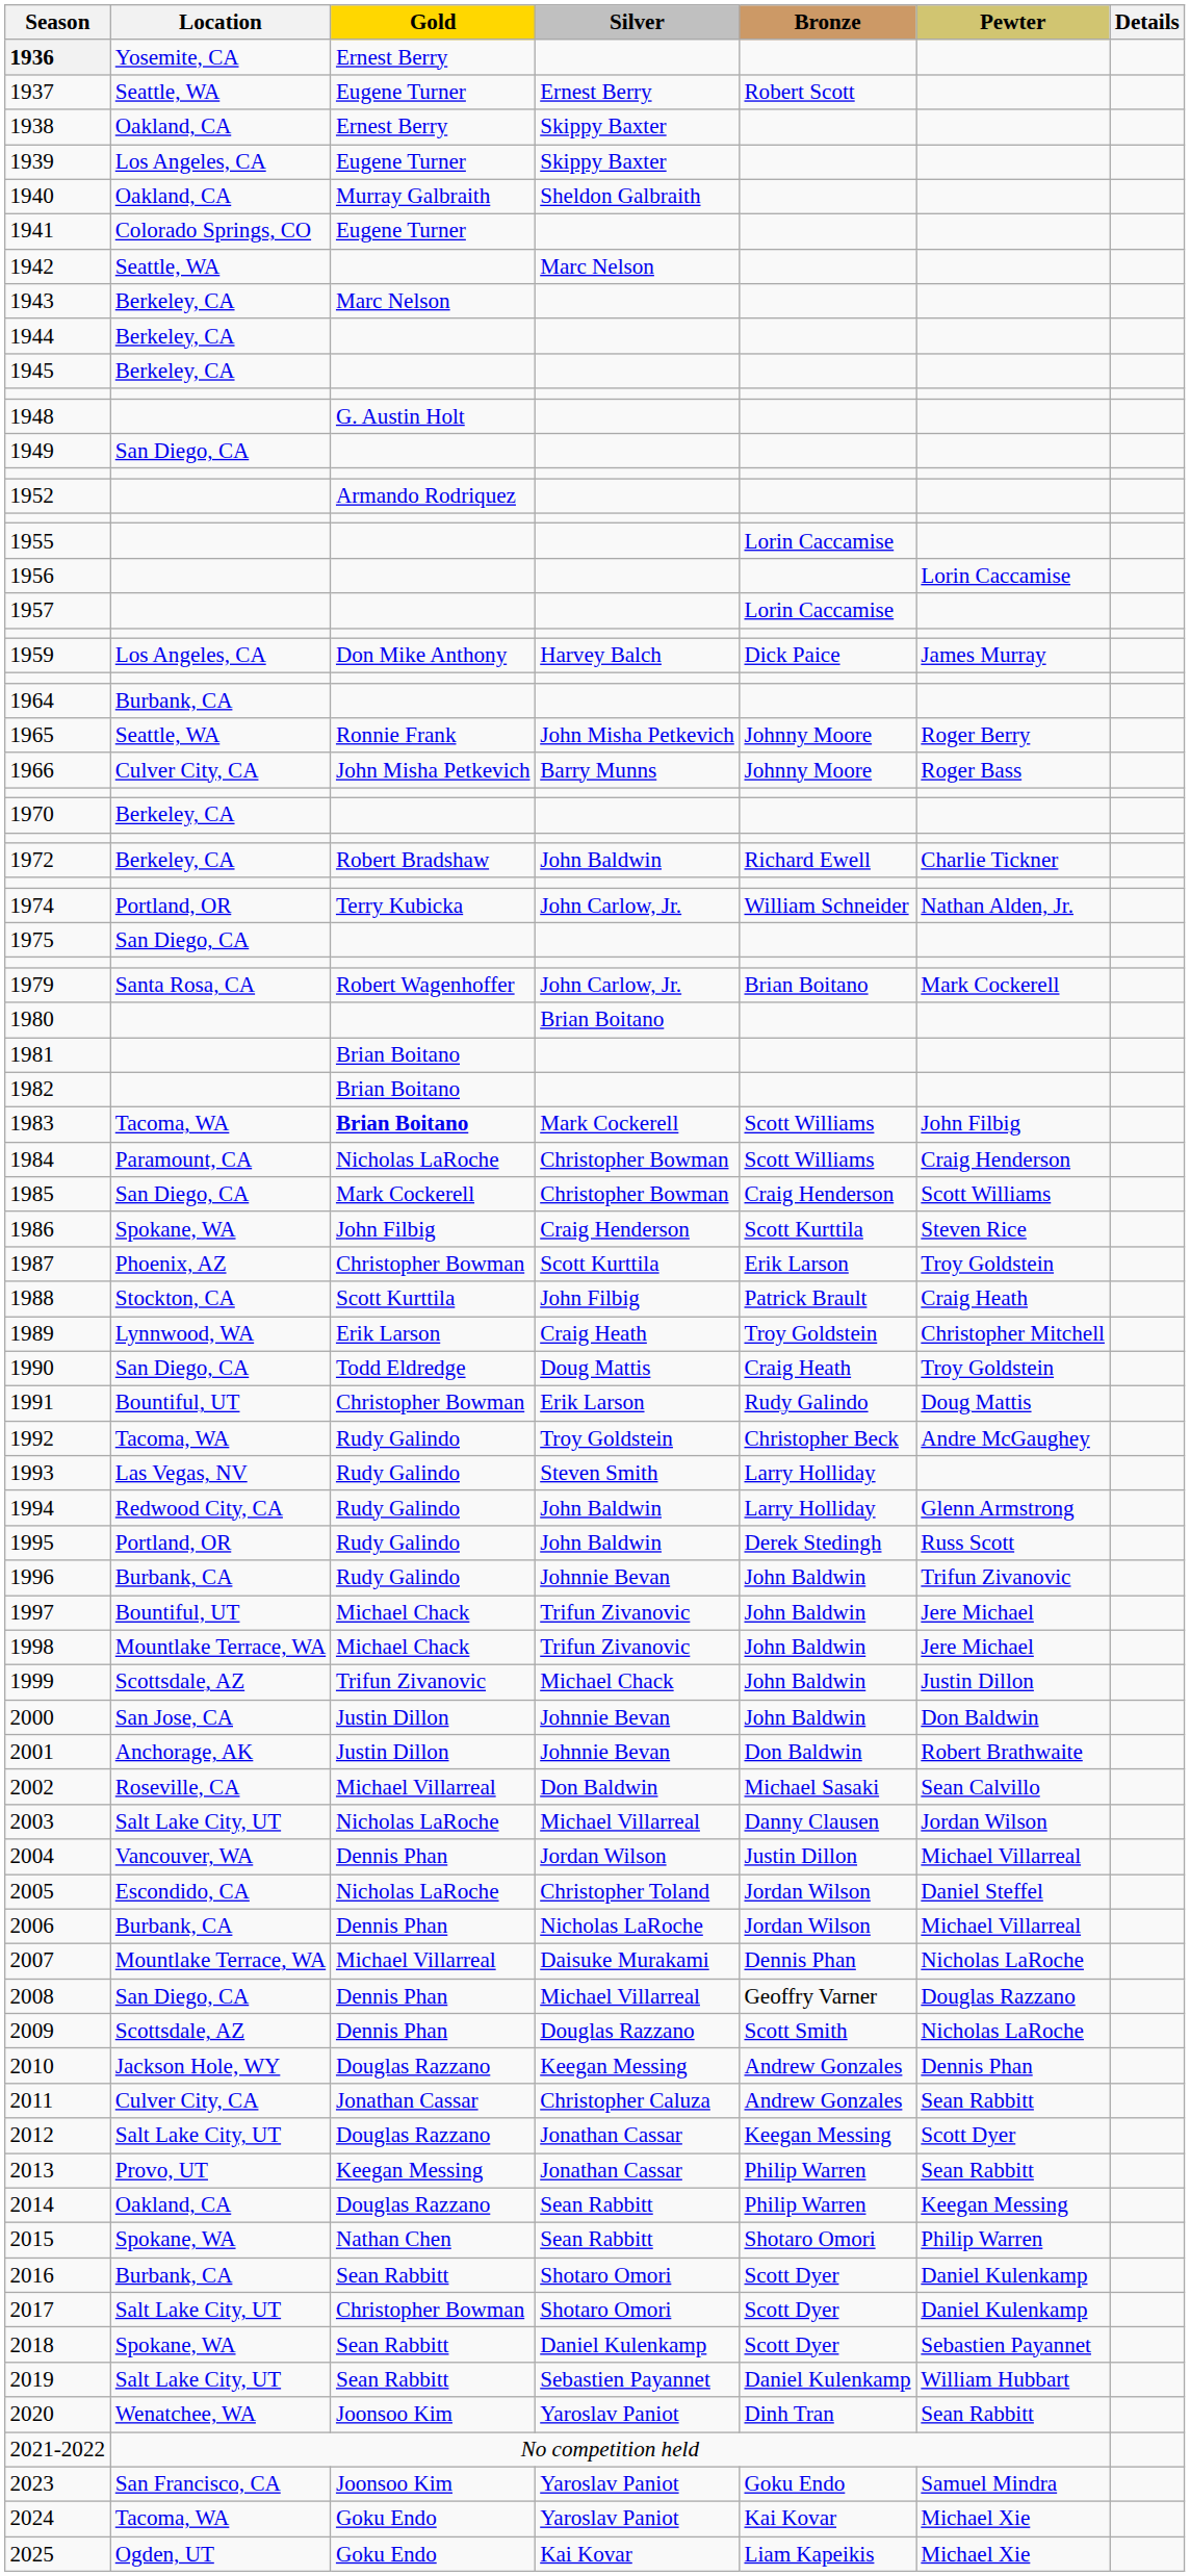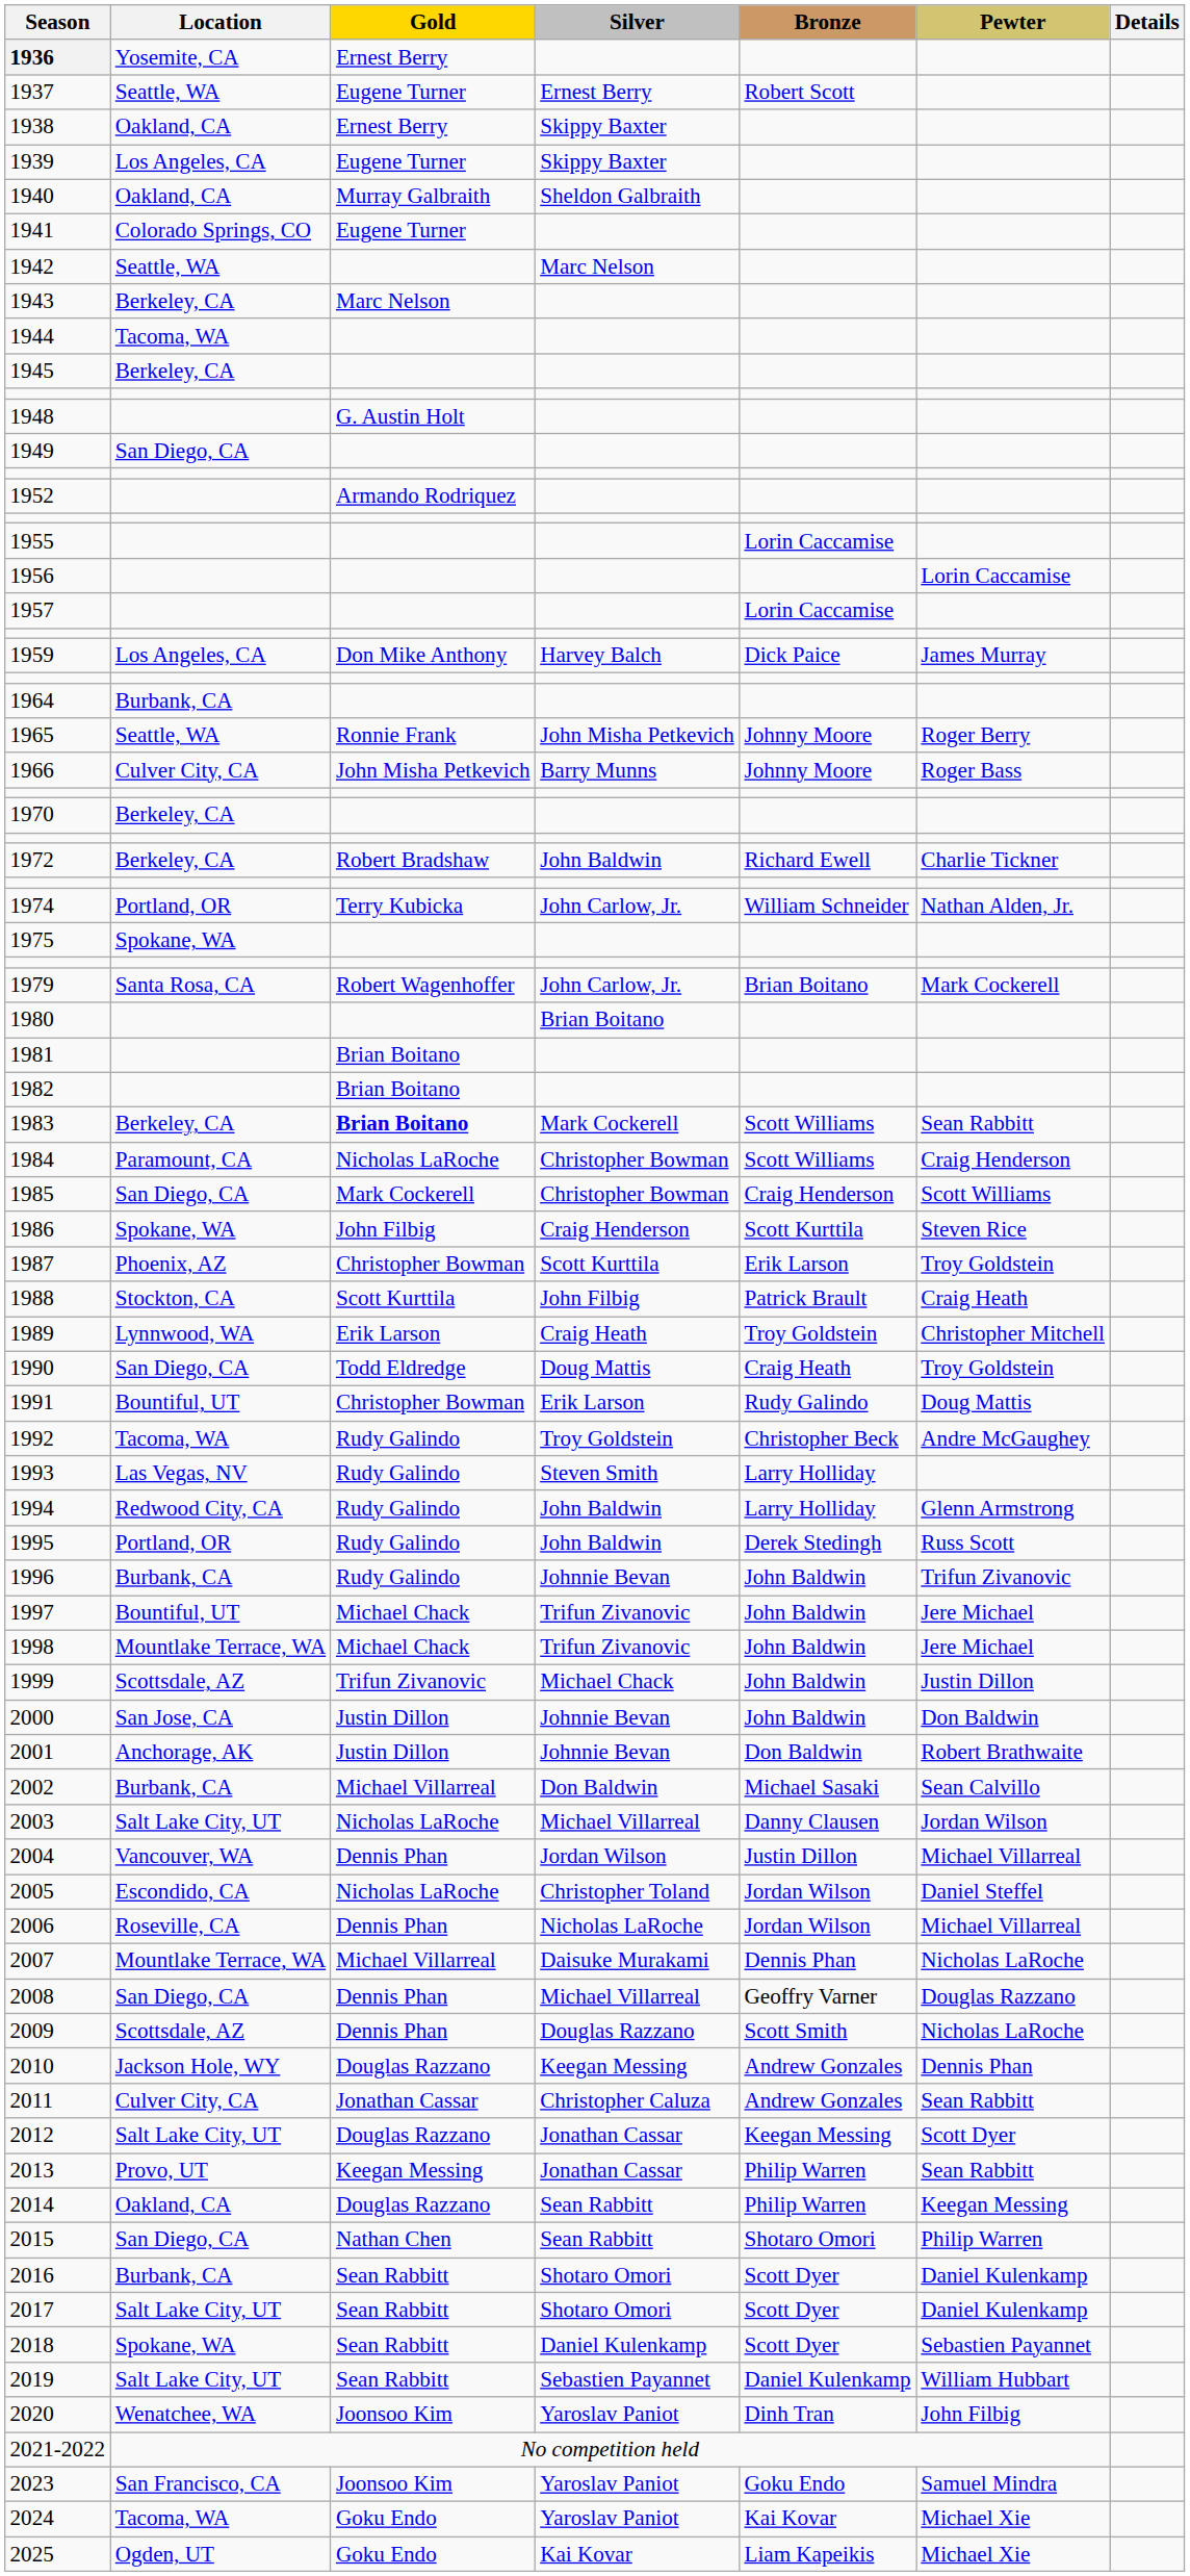1944 | Location: Berkeley, CA -> Tacoma, WA
1975 | Location: San Diego, CA -> Spokane, WA
1983 | Location: Tacoma, WA -> Berkeley, CA
1983 | Pewter: John Filbig -> Sean Rabbitt
2002 | Location: Roseville, CA -> Burbank, CA
2006 | Location: Burbank, CA -> Roseville, CA
2015 | Location: Spokane, WA -> San Diego, CA
2017 | Gold: Christopher Bowman -> Sean Rabbitt
2020 | Pewter: Sean Rabbitt -> John Filbig
